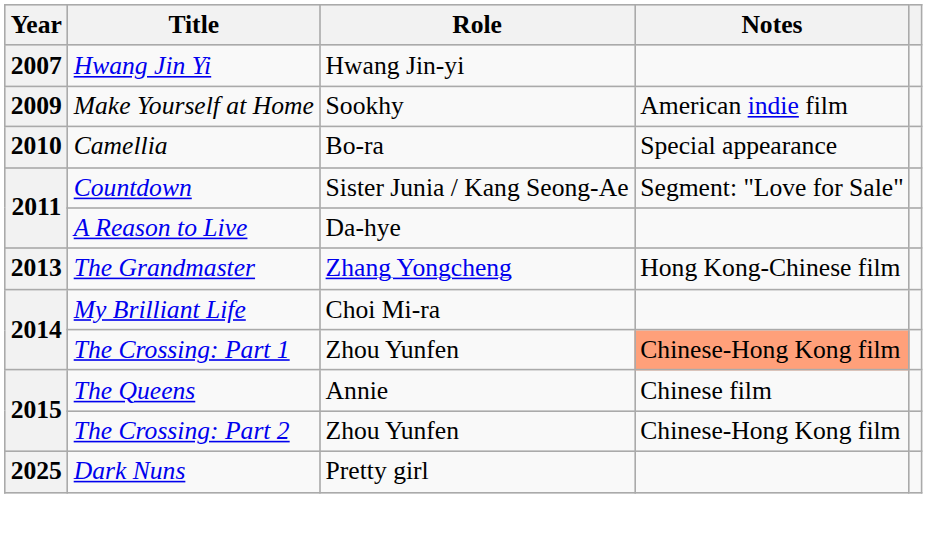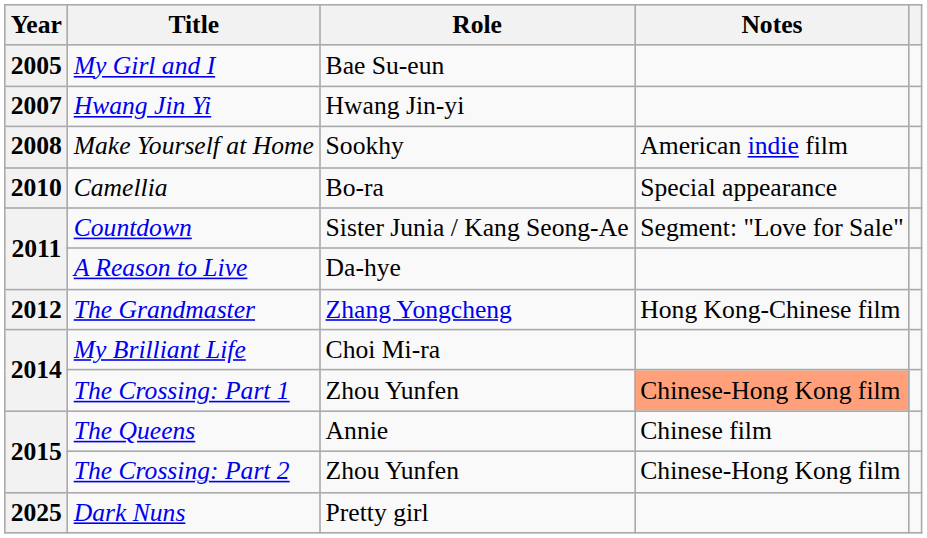+ row: 2005 | My Girl and I | Bae Su-eun
Make Yourself at Home | Year: 2009 -> 2008
The Grandmaster | Year: 2013 -> 2012
